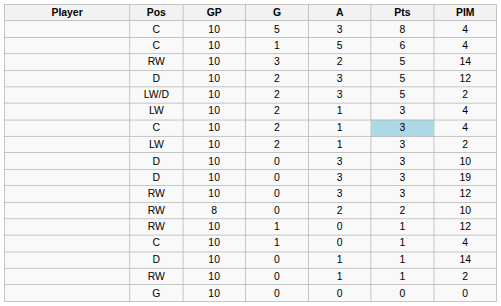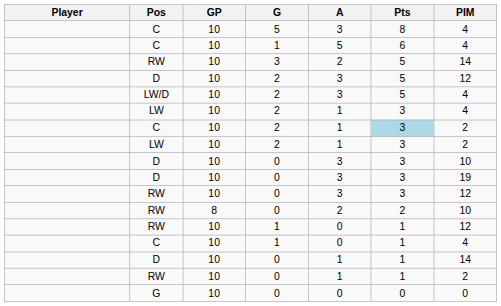LW/D | PIM: 2 -> 4
C / 2 | PIM: 4 -> 2
